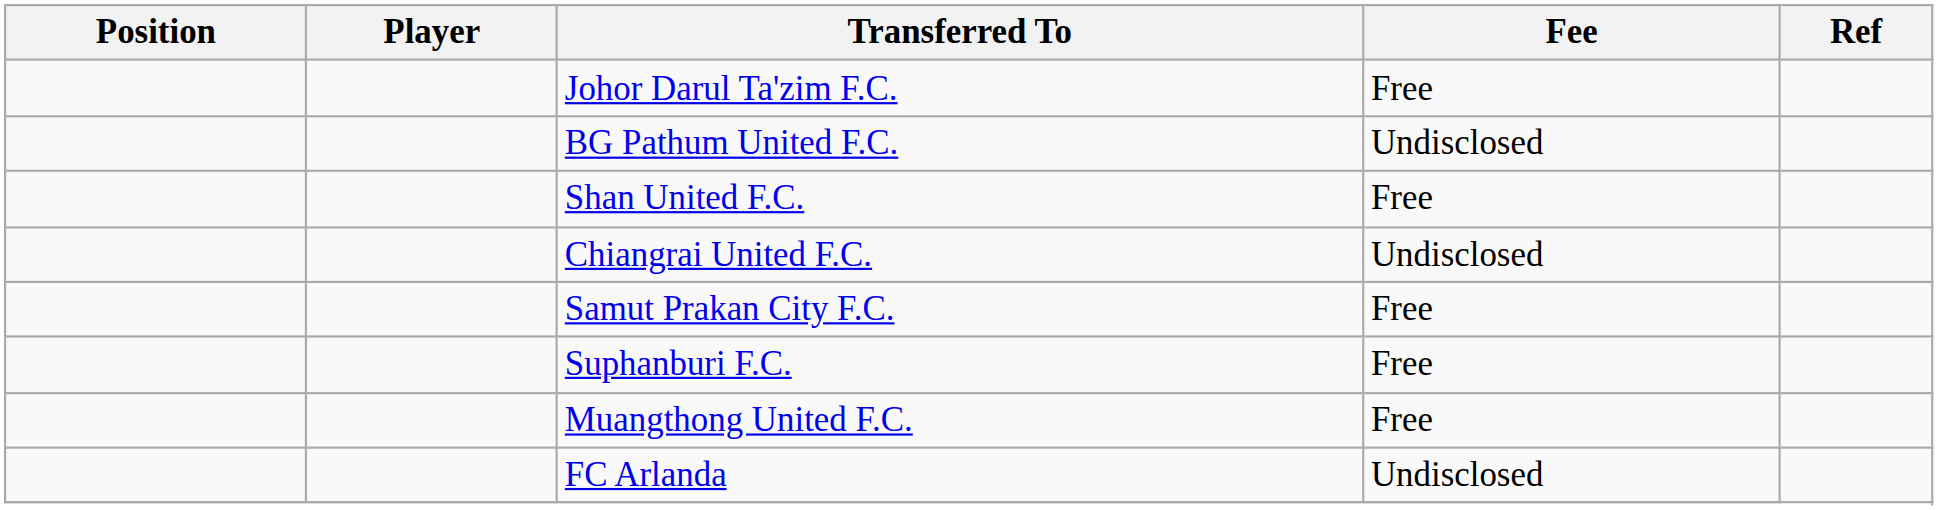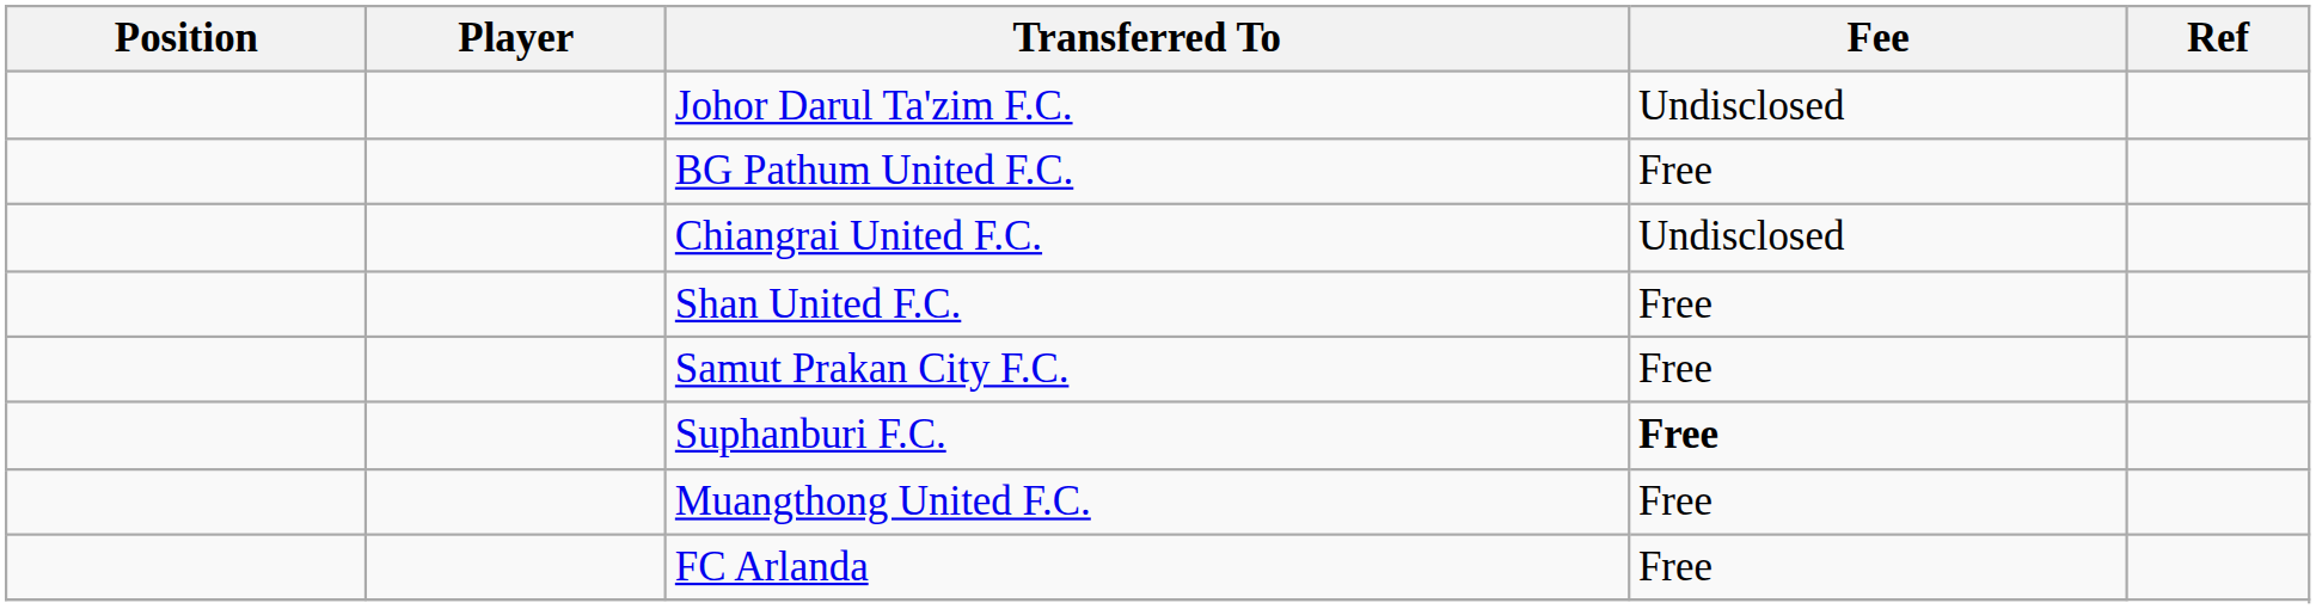Johor Darul Ta'zim F.C. | Fee: Free -> Undisclosed
BG Pathum United F.C. | Fee: Undisclosed -> Free
rows swapped: Shan United F.C. <-> Chiangrai United F.C.
Suphanburi F.C. | Fee: normal -> bold
FC Arlanda | Fee: Undisclosed -> Free
